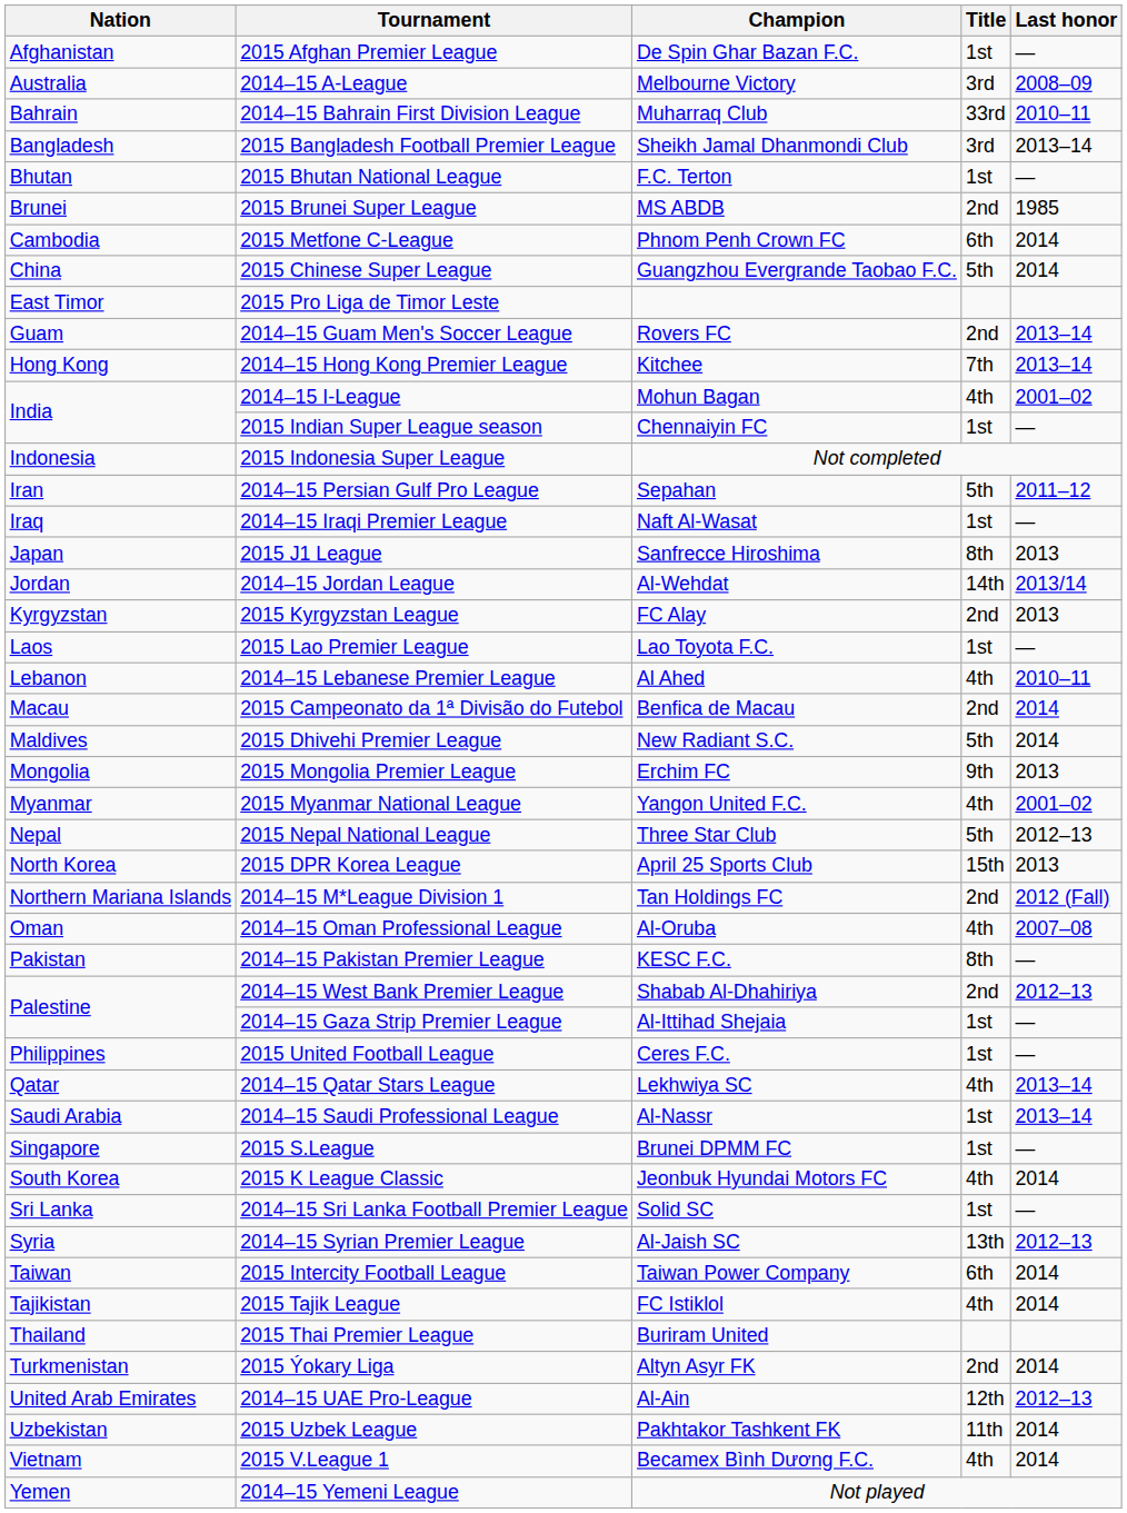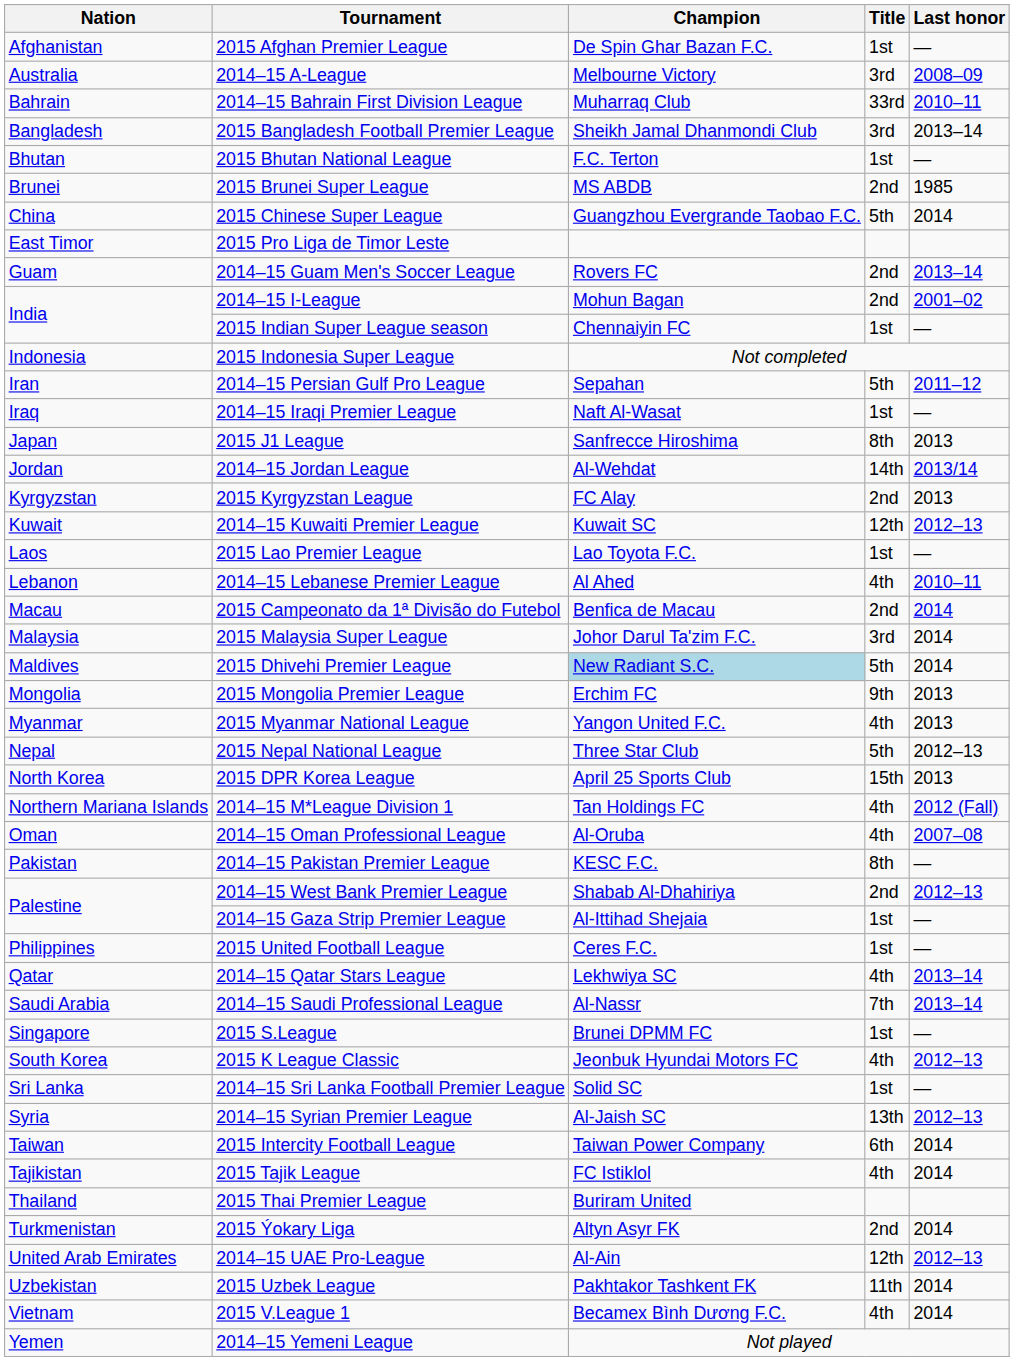- row: Cambodia | 2015 Metfone C-League | Phnom Penh Crown FC | 6th | 2014
- row: Hong Kong | 2014–15 Hong Kong Premier League | Kitchee | 7th | 2013–14
2014–15 I-League | Title: 4th -> 2nd
+ row: Kuwait | 2014–15 Kuwaiti Premier League | Kuwait SC | 12th | 2012–13
+ row: Malaysia | 2015 Malaysia Super League | Johor Darul Ta'zim F.C. | 3rd | 2014
2015 Dhivehi Premier League | Champion: no background -> lightblue background
2015 Myanmar National League | Last honor: 2001–02 -> 2013
2014–15 M*League Division 1 | Title: 2nd -> 4th
2014–15 Saudi Professional League | Title: 1st -> 7th
2015 K League Classic | Last honor: 2014 -> 2012–13
